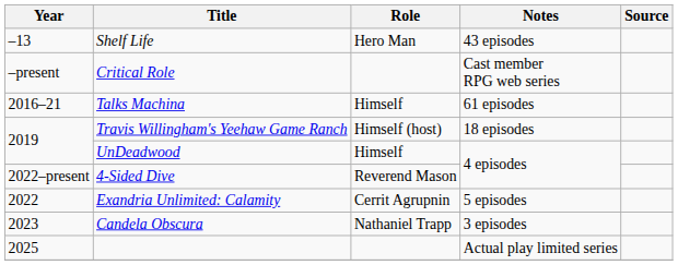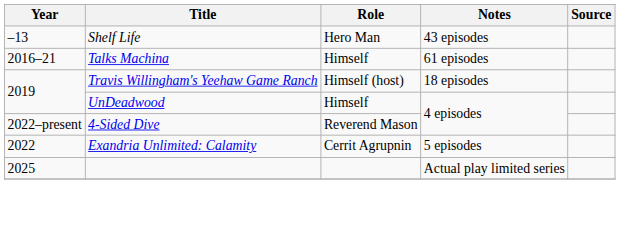- row: –present | Critical Role | Cast member RPG web series
- row: 2023 | Candela Obscura | Nathaniel Trapp | 3 episodes
